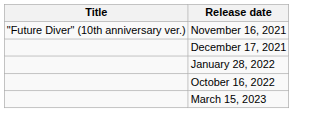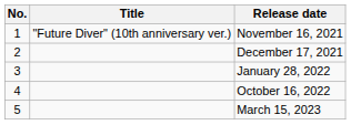+ column: No. | 1 | 2 | 3 | 4 | 5
